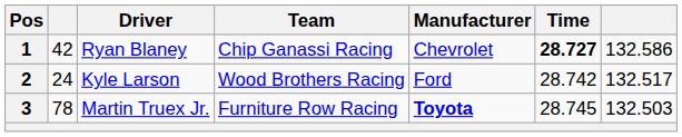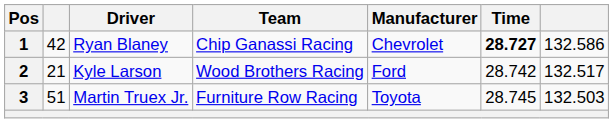2 | column 2: 24 -> 21
3 | column 2: 78 -> 51
3 | Manufacturer: bold -> normal
